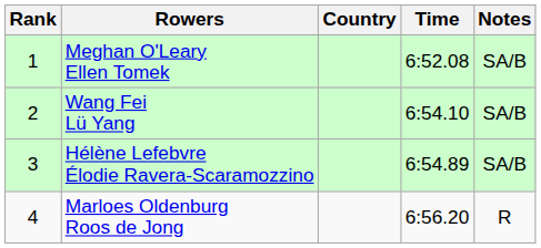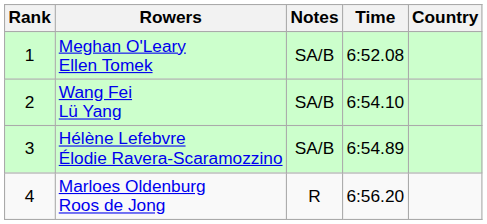columns swapped: Country <-> Notes
